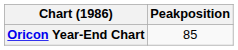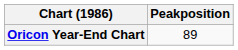Oricon Year-End Chart | Peakposition: 85 -> 89
